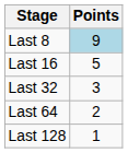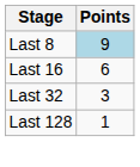Last 16 | Points: 5 -> 6
- row: Last 64 | 2
